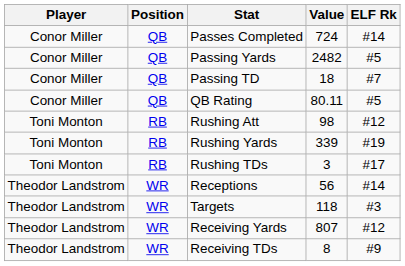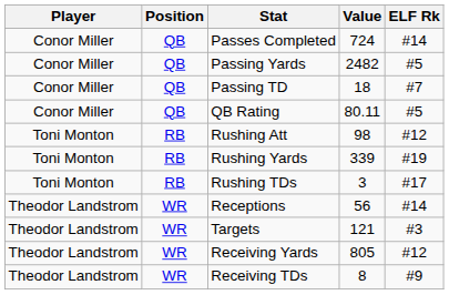Targets | Value: 118 -> 121
Receiving Yards | Value: 807 -> 805
